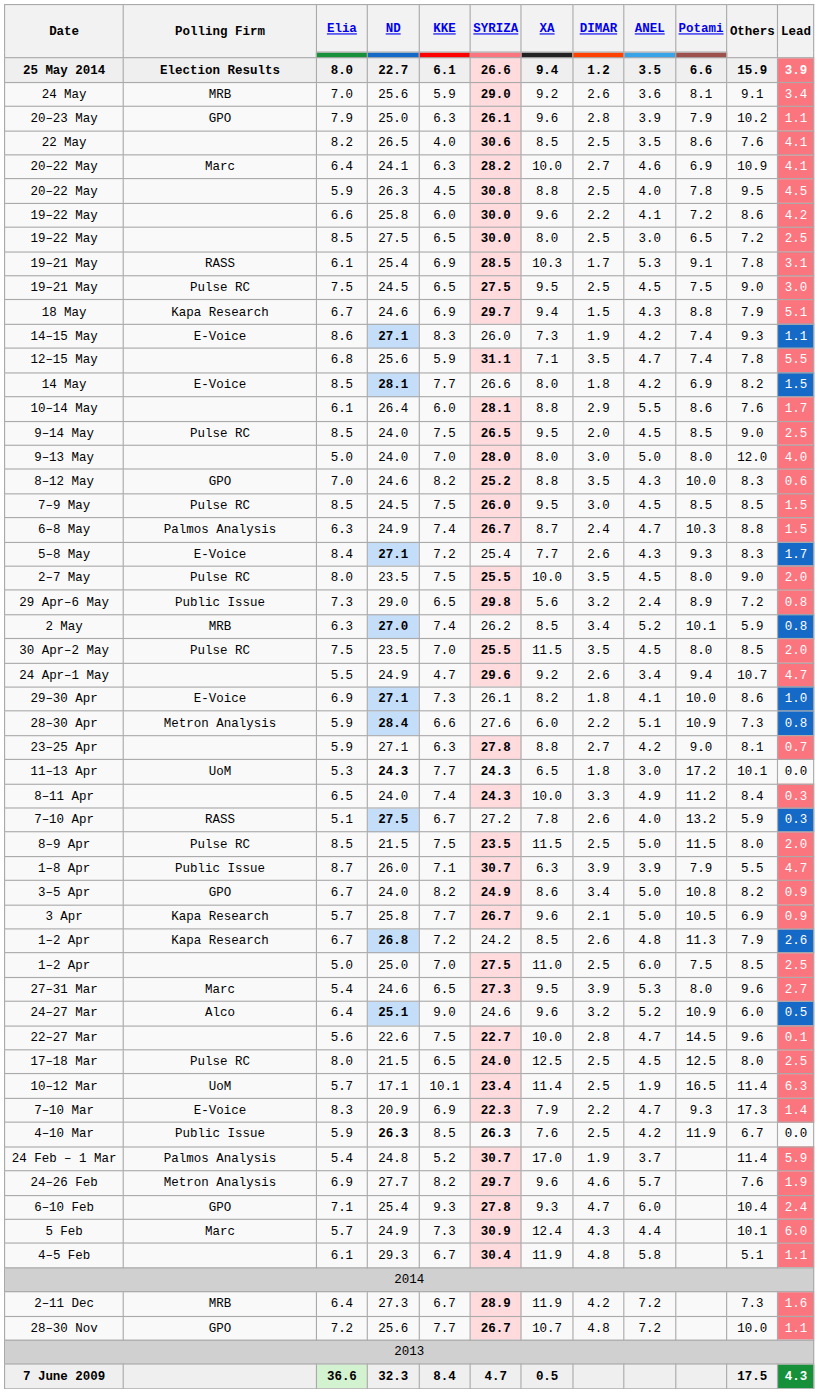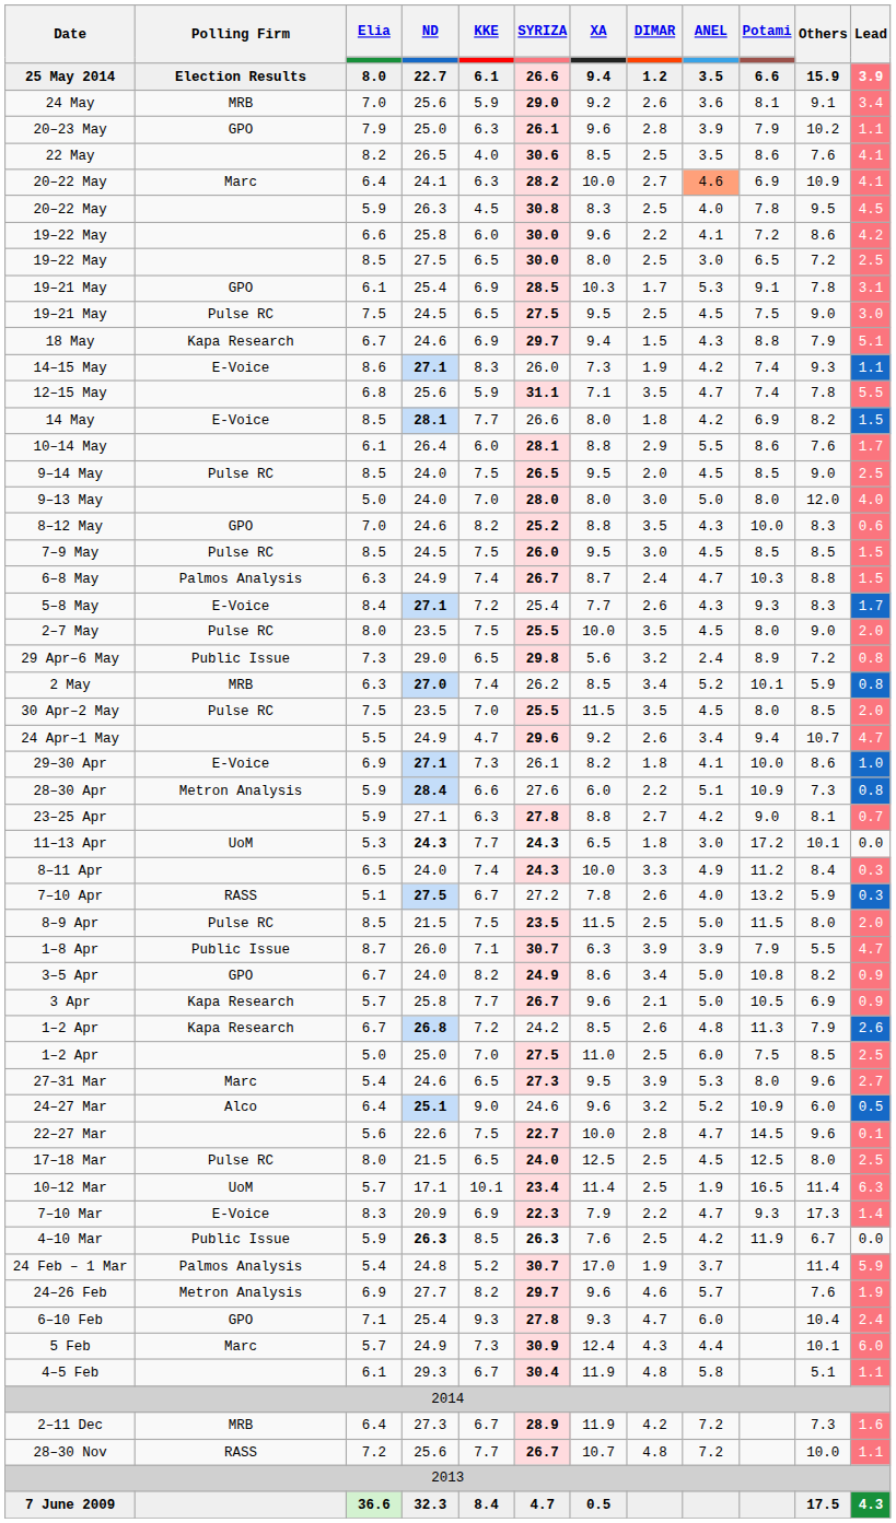20–22 May / 24.1 | ANEL: no background -> lightsalmon background
20–22 May / 26.3 | XA: 8.8 -> 8.3
19–21 May / 25.4 | Polling Firm: RASS -> GPO
28–30 Nov | Polling Firm: GPO -> RASS
